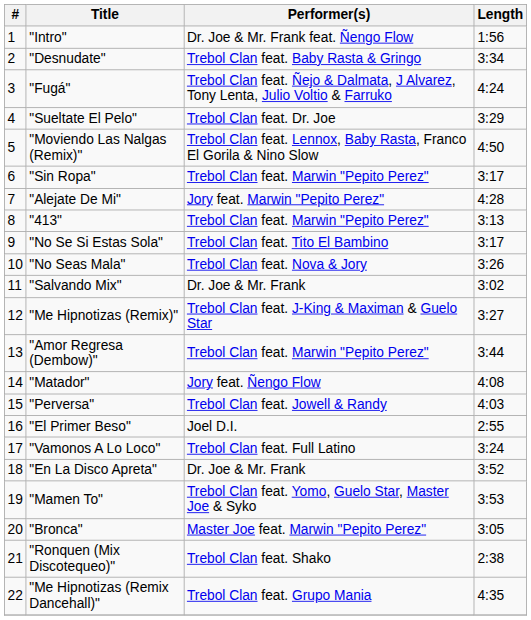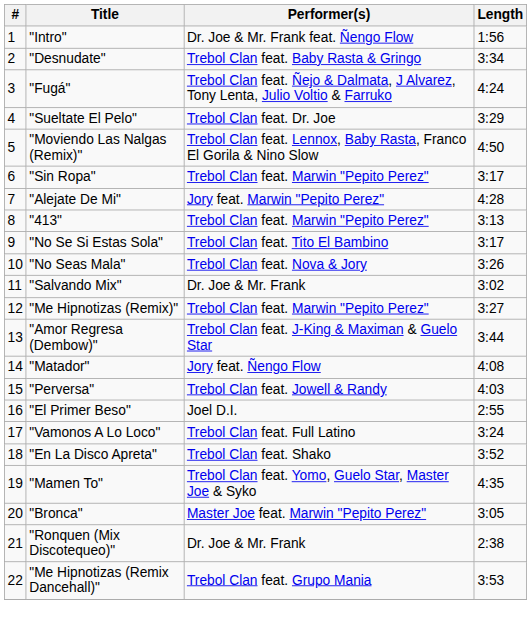"Me Hipnotizas (Remix)" | Performer(s): Trebol Clan feat. J-King & Maximan & Guelo Star -> Trebol Clan feat. Marwin "Pepito Perez"
"Amor Regresa (Dembow)" | Performer(s): Trebol Clan feat. Marwin "Pepito Perez" -> Trebol Clan feat. J-King & Maximan & Guelo Star
"En La Disco Apreta" | Performer(s): Dr. Joe & Mr. Frank -> Trebol Clan feat. Shako
"Mamen To" | Length: 3:53 -> 4:35
"Ronquen (Mix Discotequeo)" | Performer(s): Trebol Clan feat. Shako -> Dr. Joe & Mr. Frank
"Me Hipnotizas (Remix Dancehall)" | Length: 4:35 -> 3:53
